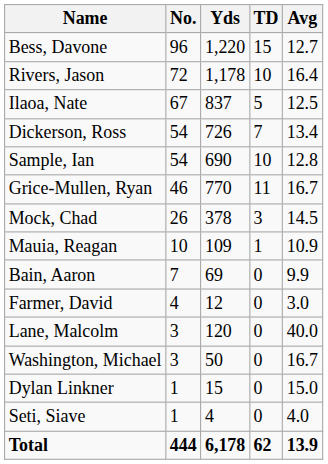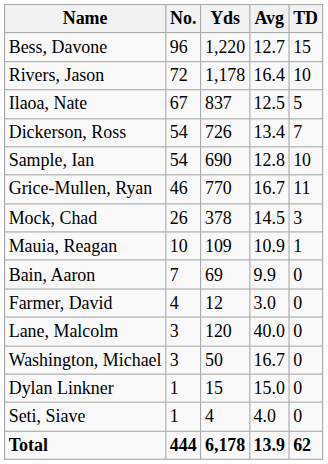columns swapped: TD <-> Avg
